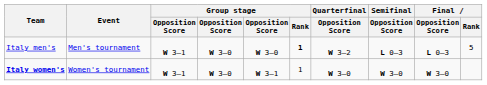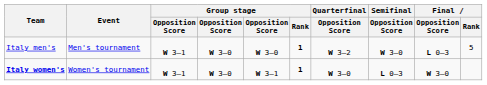Italy men's | Semifinal / Opposition Score: L 0–3 -> W 3–0
Italy women's | Group stage / Rank: normal -> bold
Italy women's | Semifinal / Opposition Score: W 3–0 -> L 0–3
